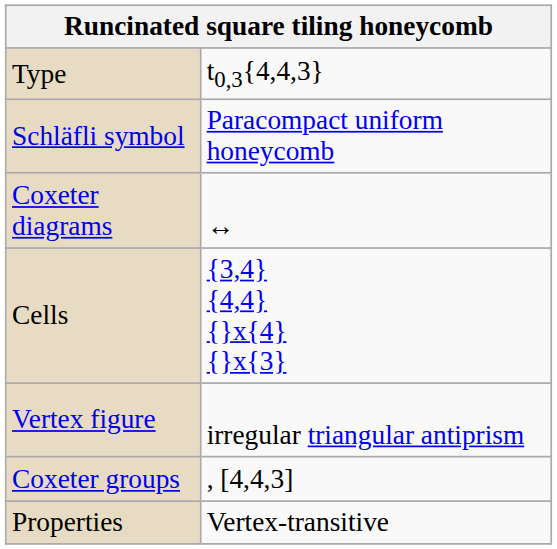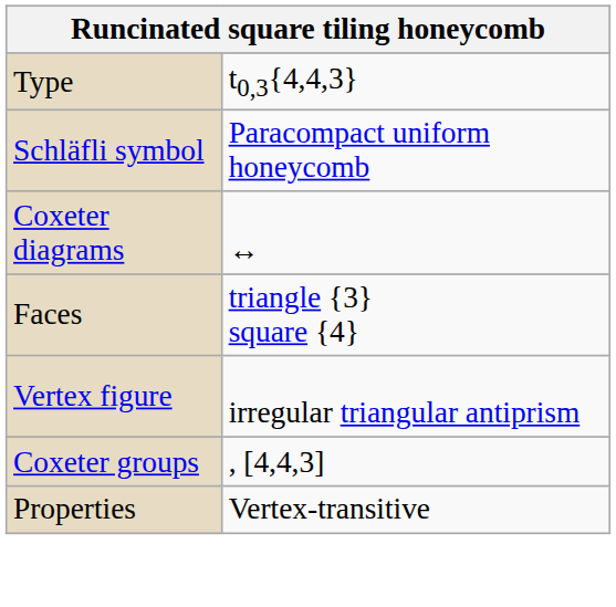- row: Cells | {3,4} {4,4} {}x{4} {}x{3}
+ row: Faces | triangle {3} square {4}
